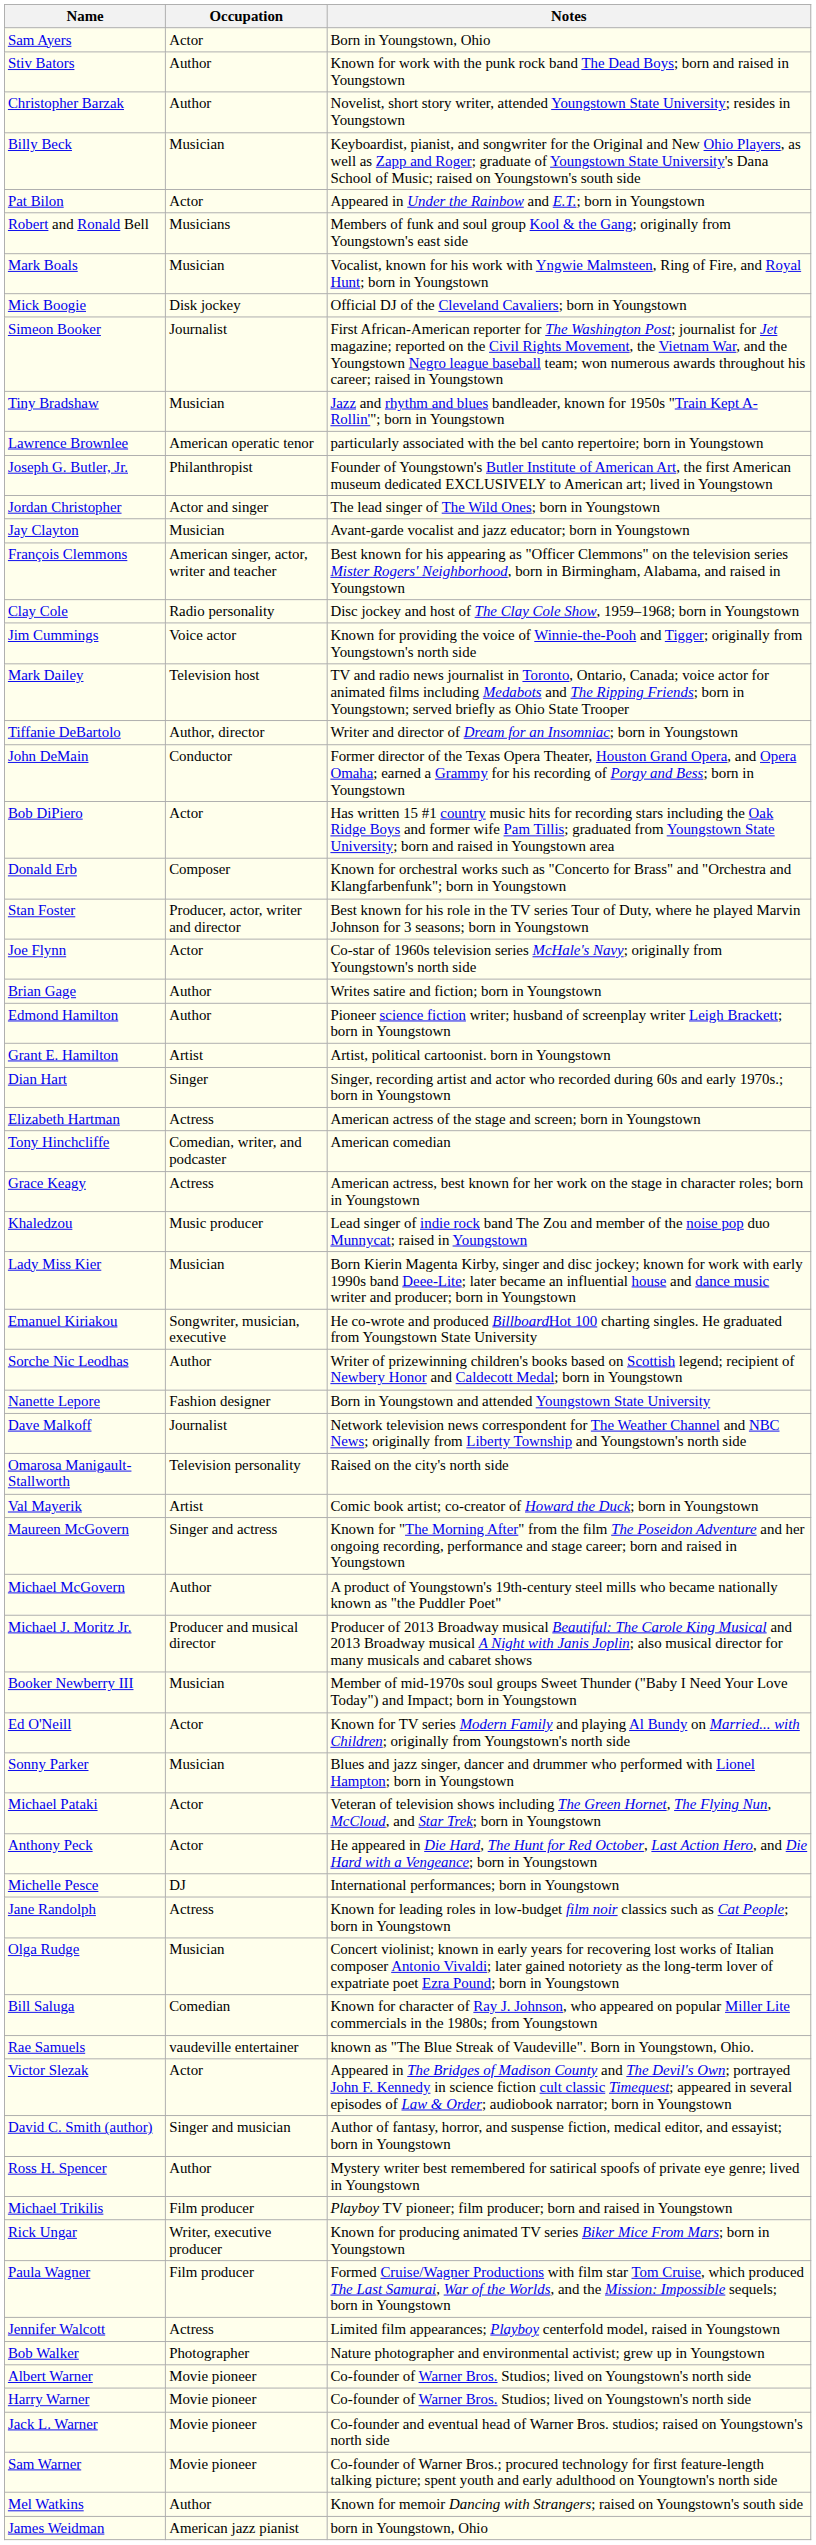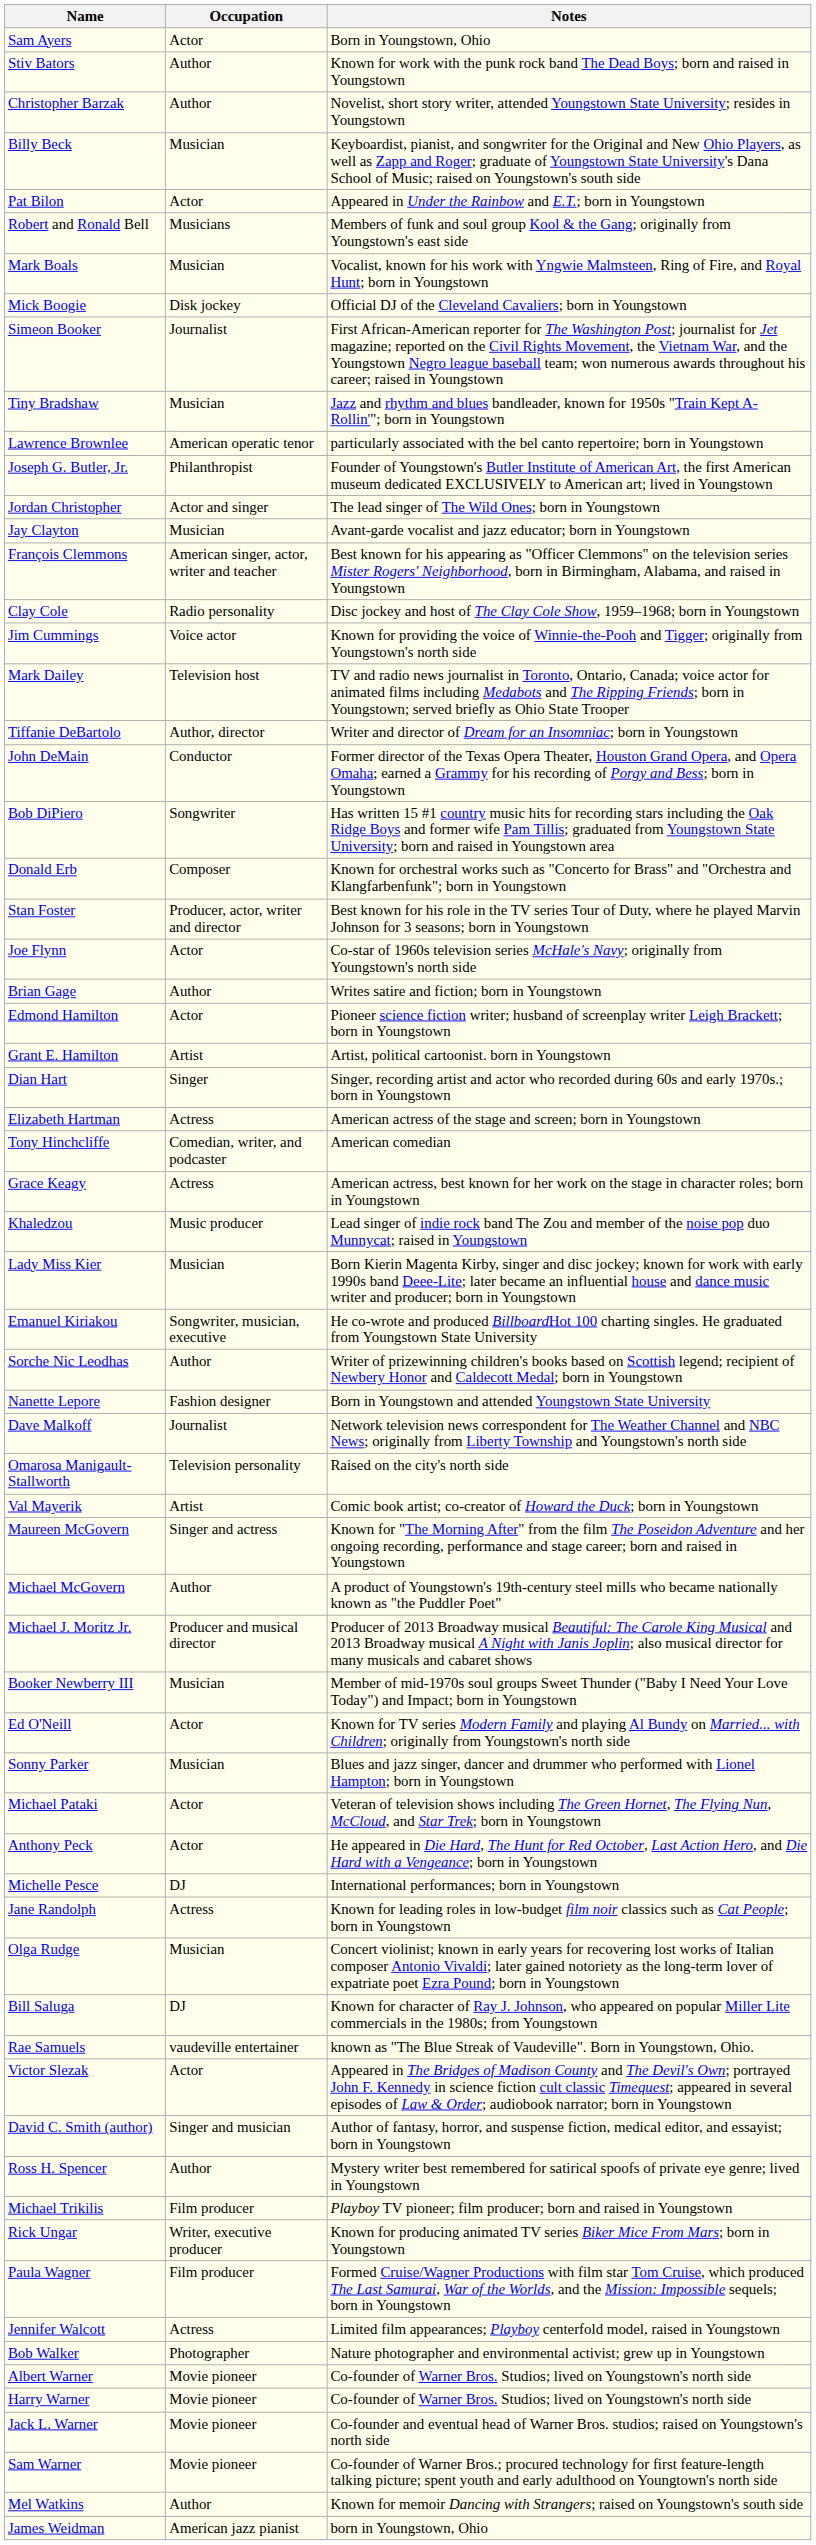Bob DiPiero | Occupation: Actor -> Songwriter
Edmond Hamilton | Occupation: Author -> Actor
Bill Saluga | Occupation: Comedian -> DJ
